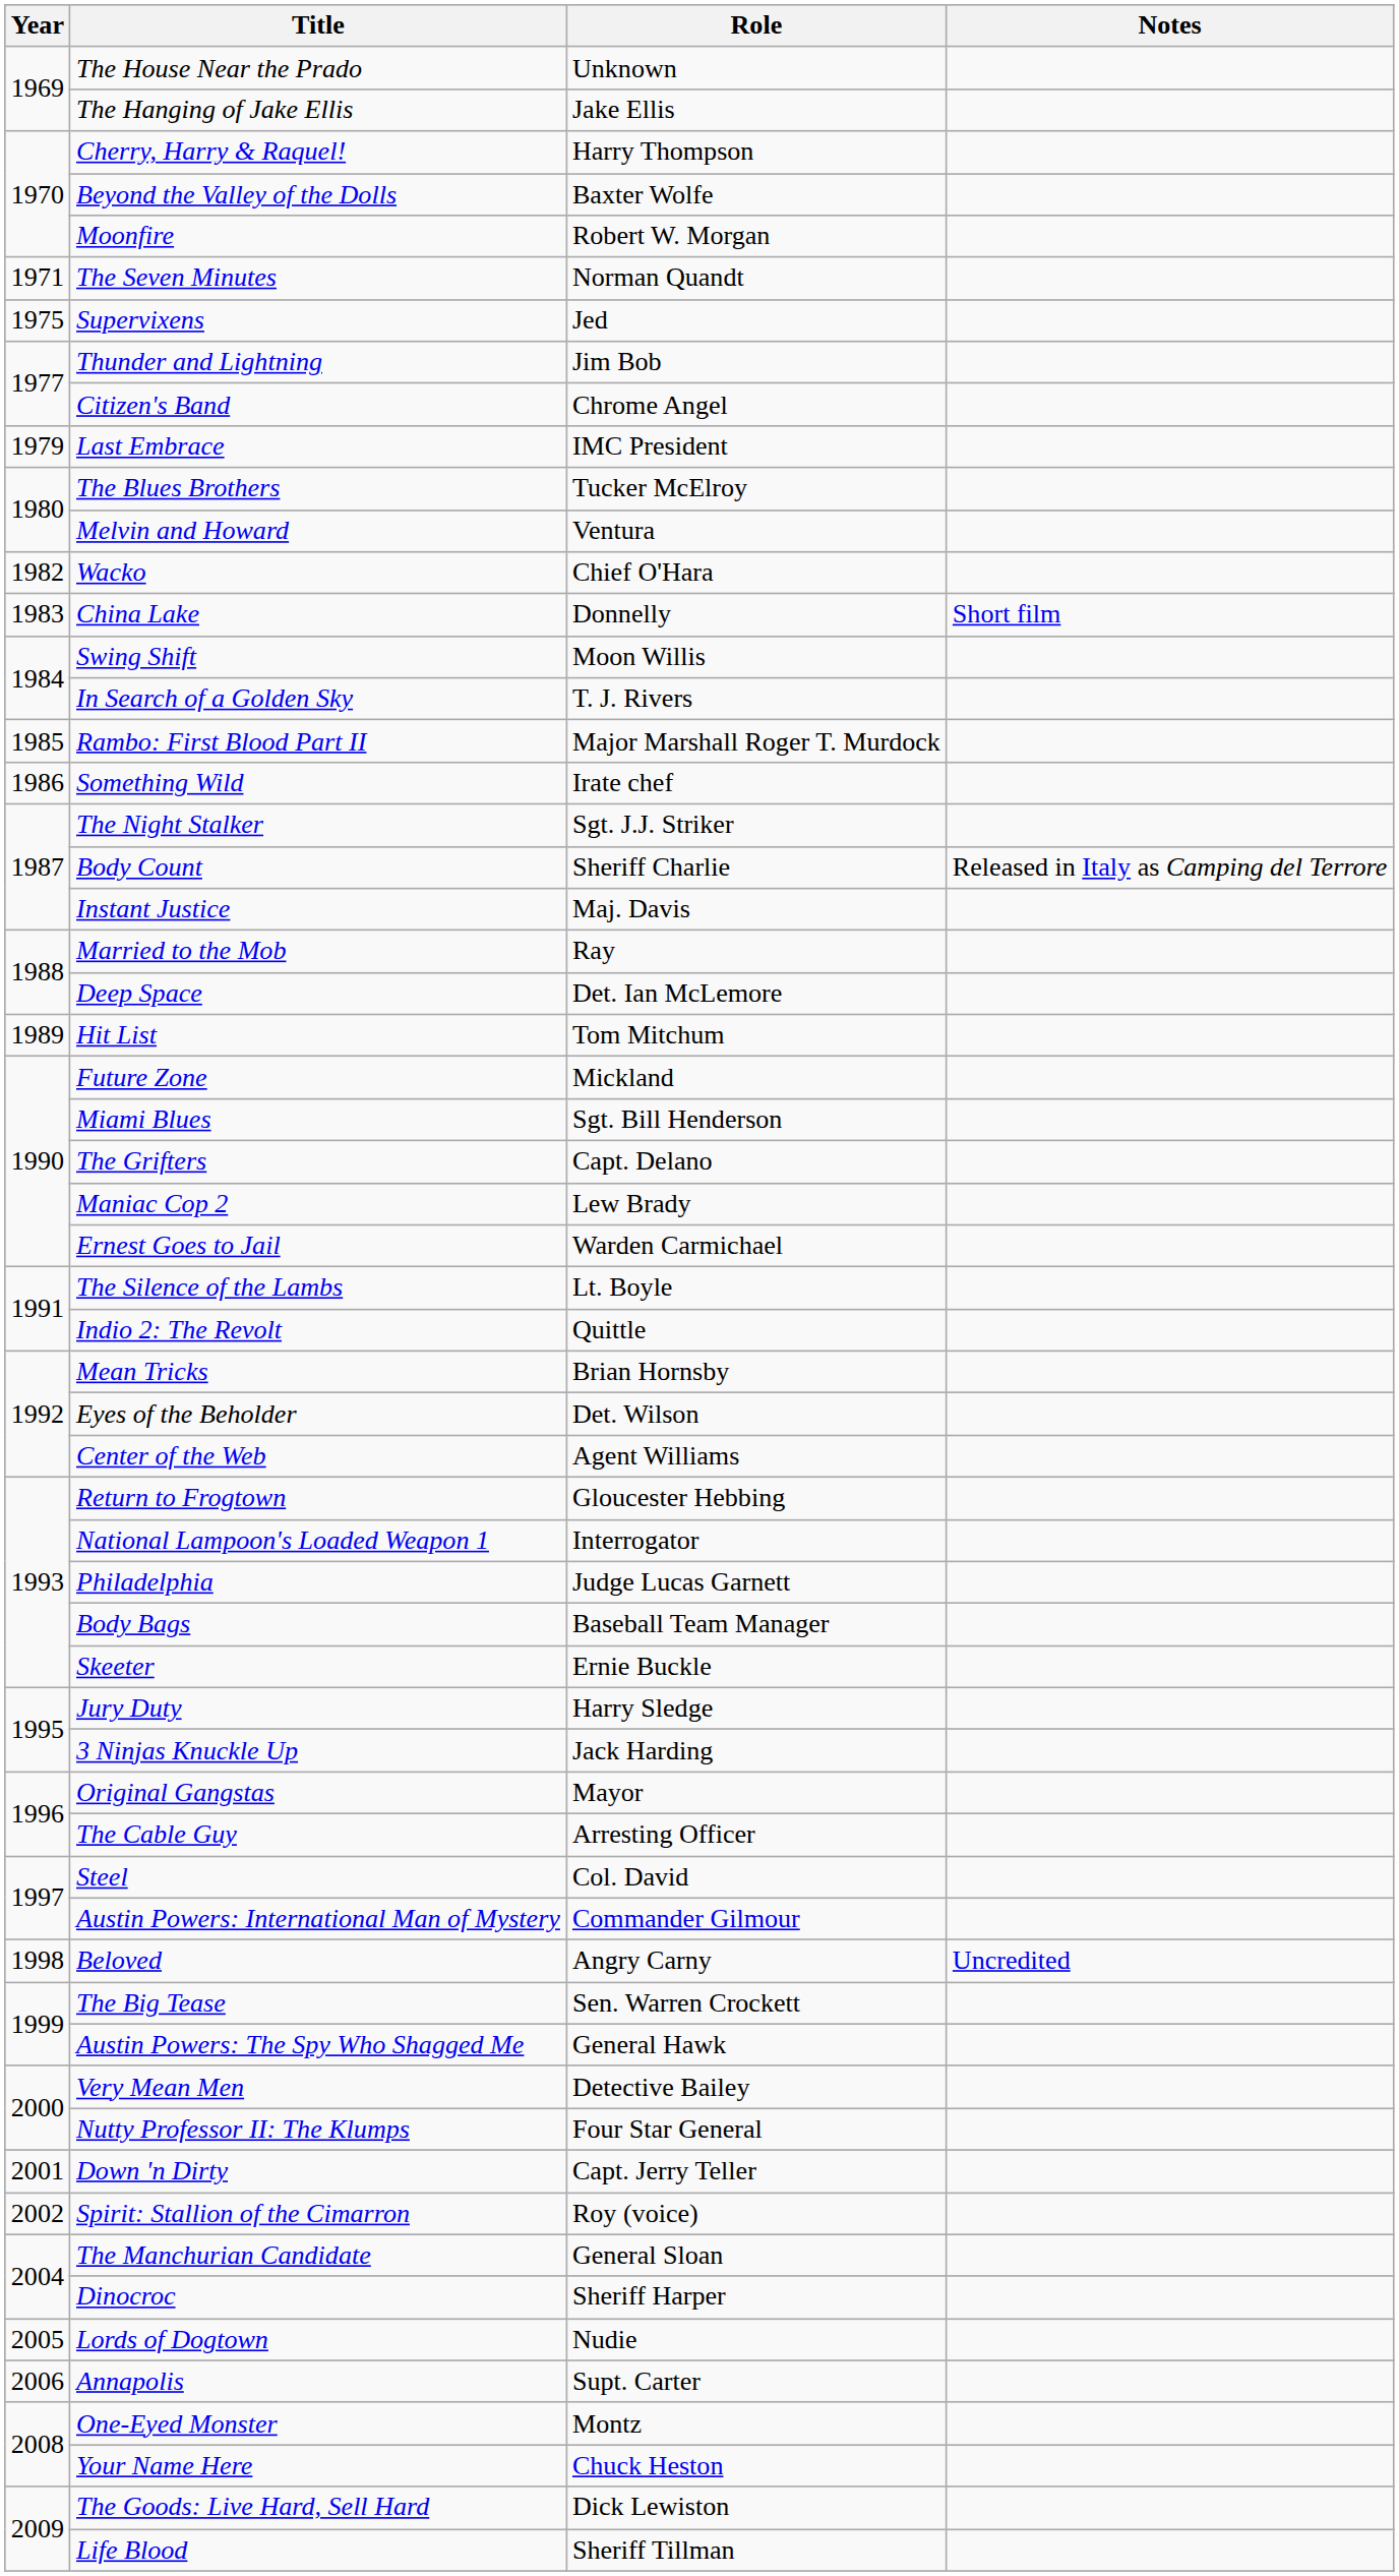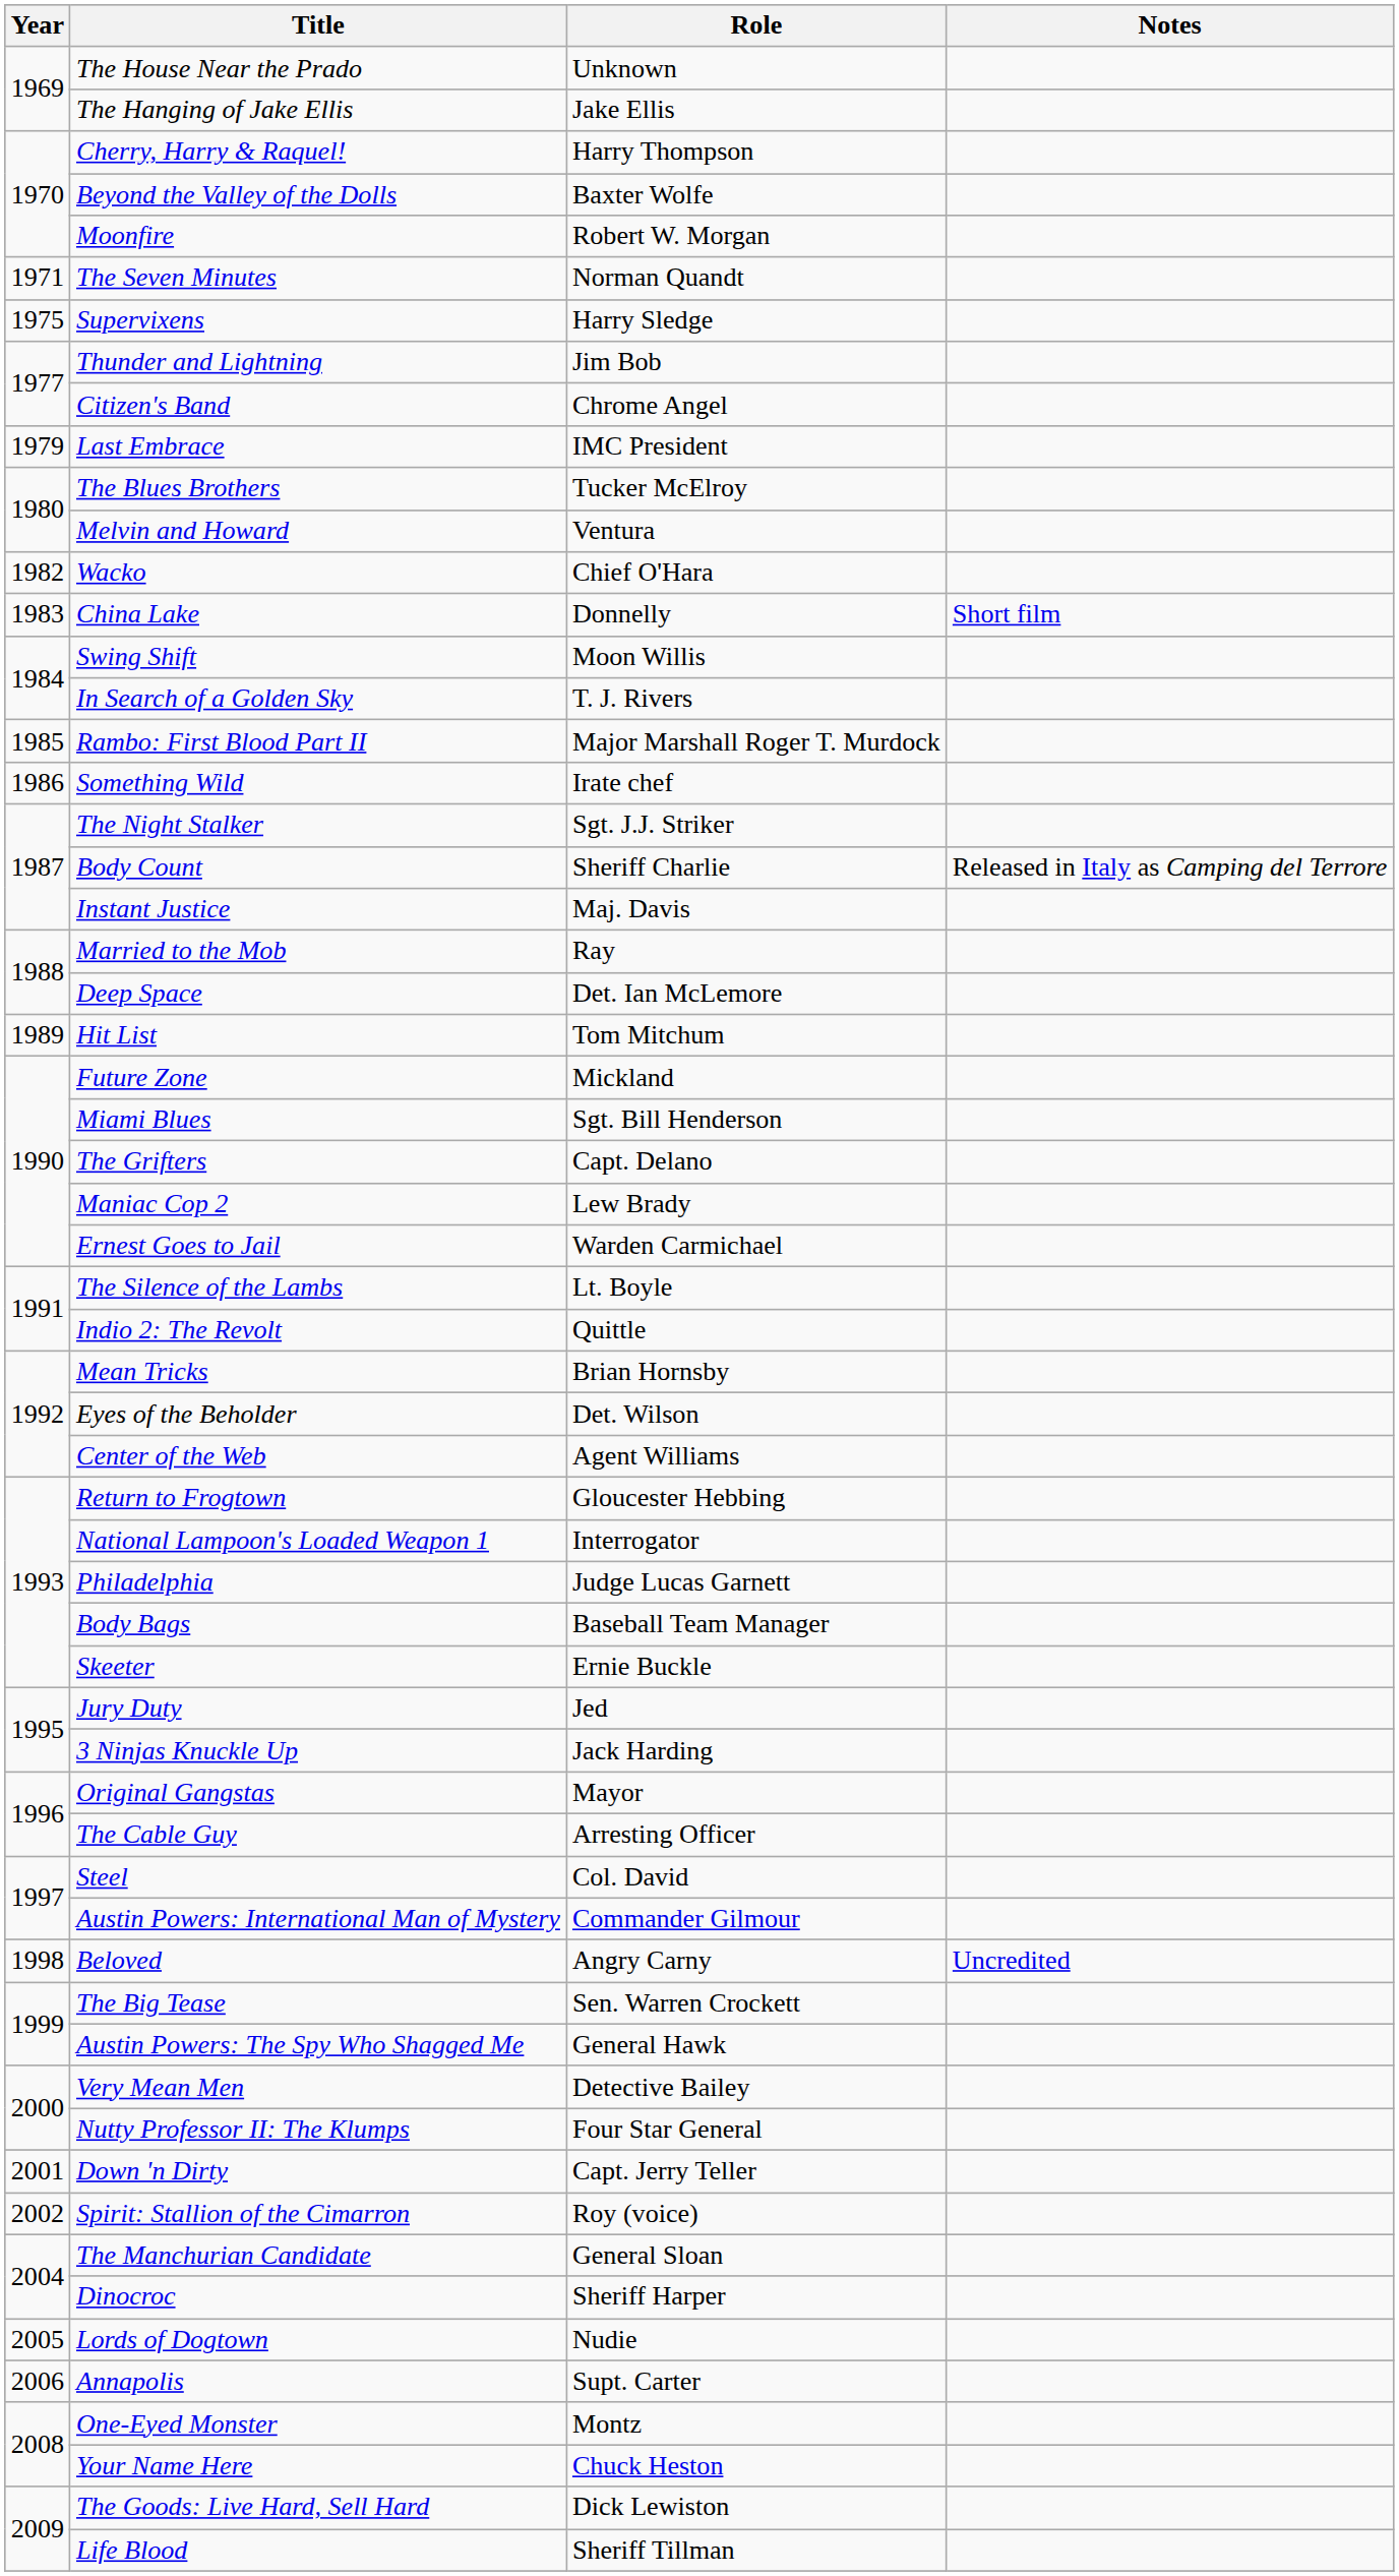Supervixens | Role: Jed -> Harry Sledge
Jury Duty | Role: Harry Sledge -> Jed
